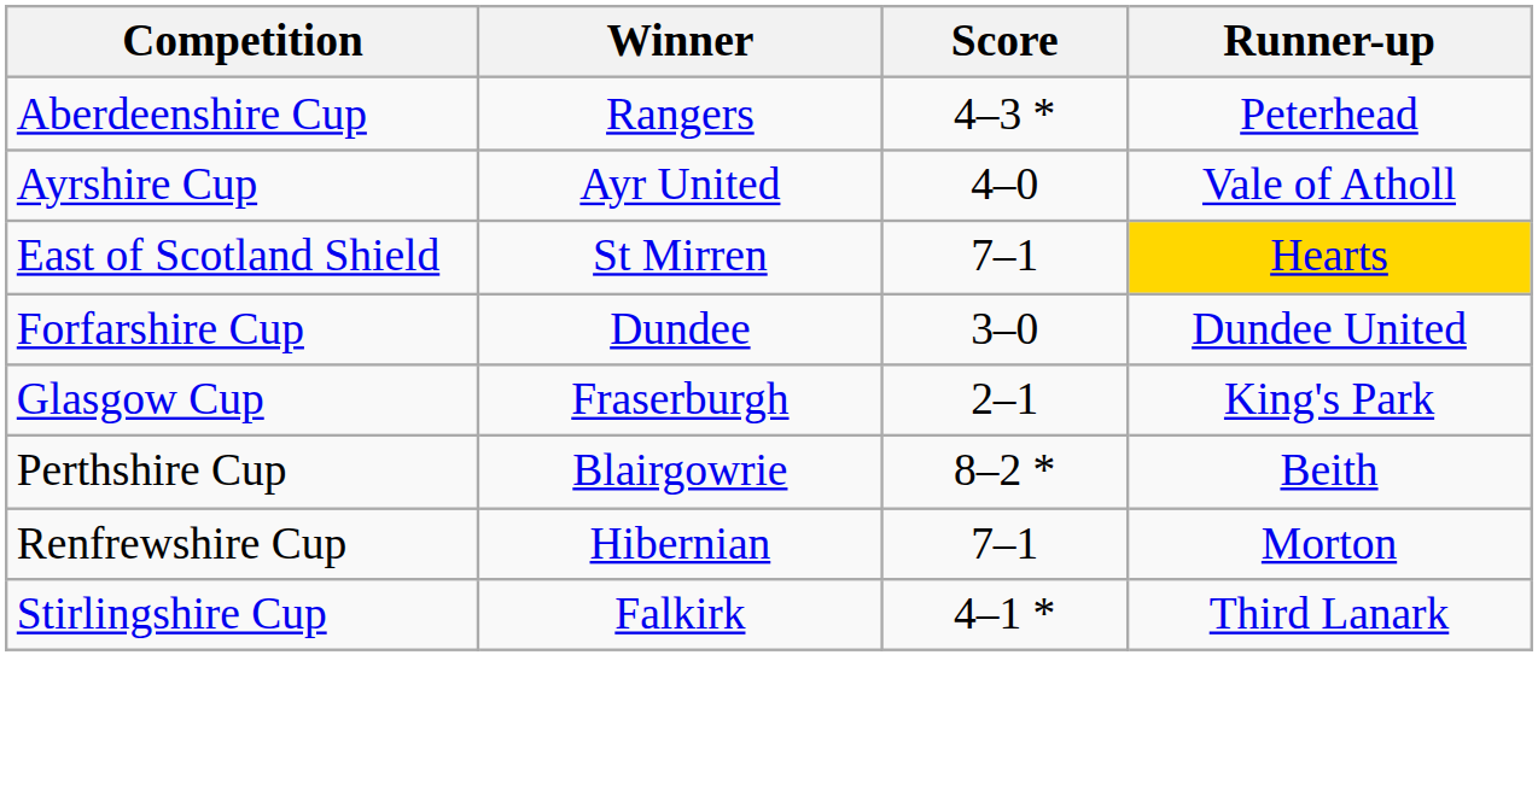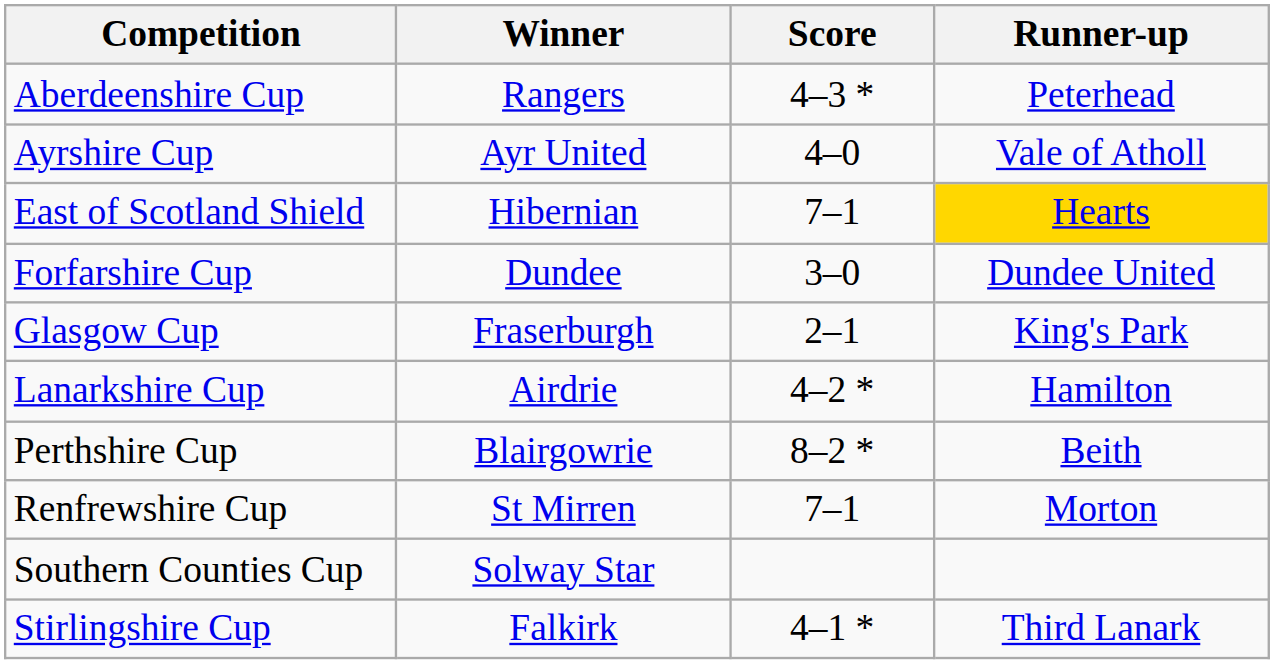East of Scotland Shield | Winner: St Mirren -> Hibernian
+ row: Lanarkshire Cup | Airdrie | 4–2 * | Hamilton
Renfrewshire Cup | Winner: Hibernian -> St Mirren
+ row: Southern Counties Cup | Solway Star
